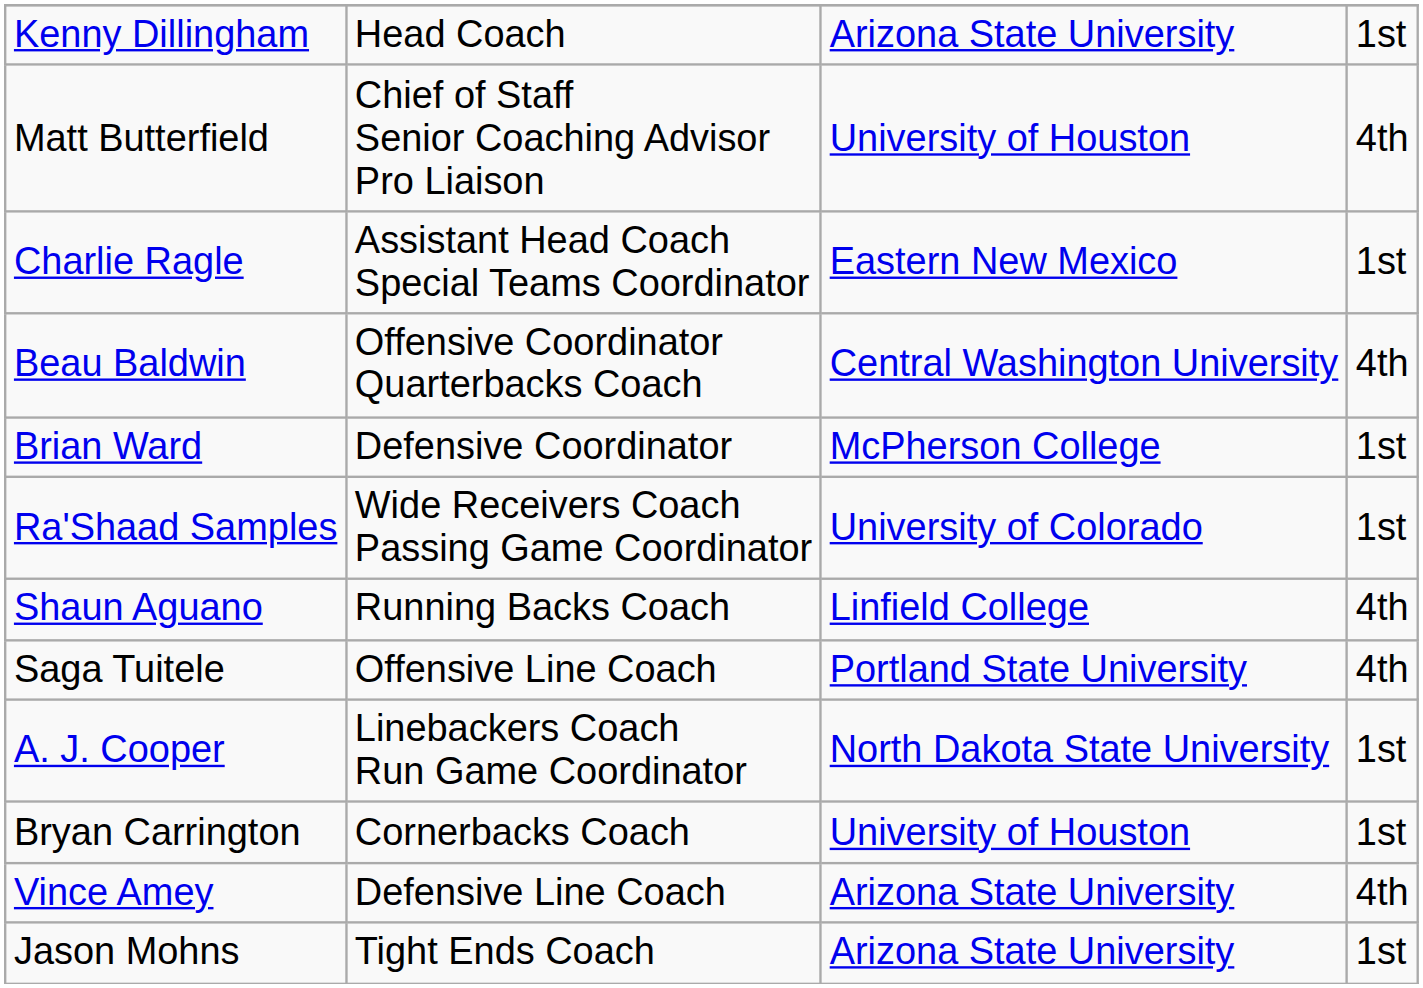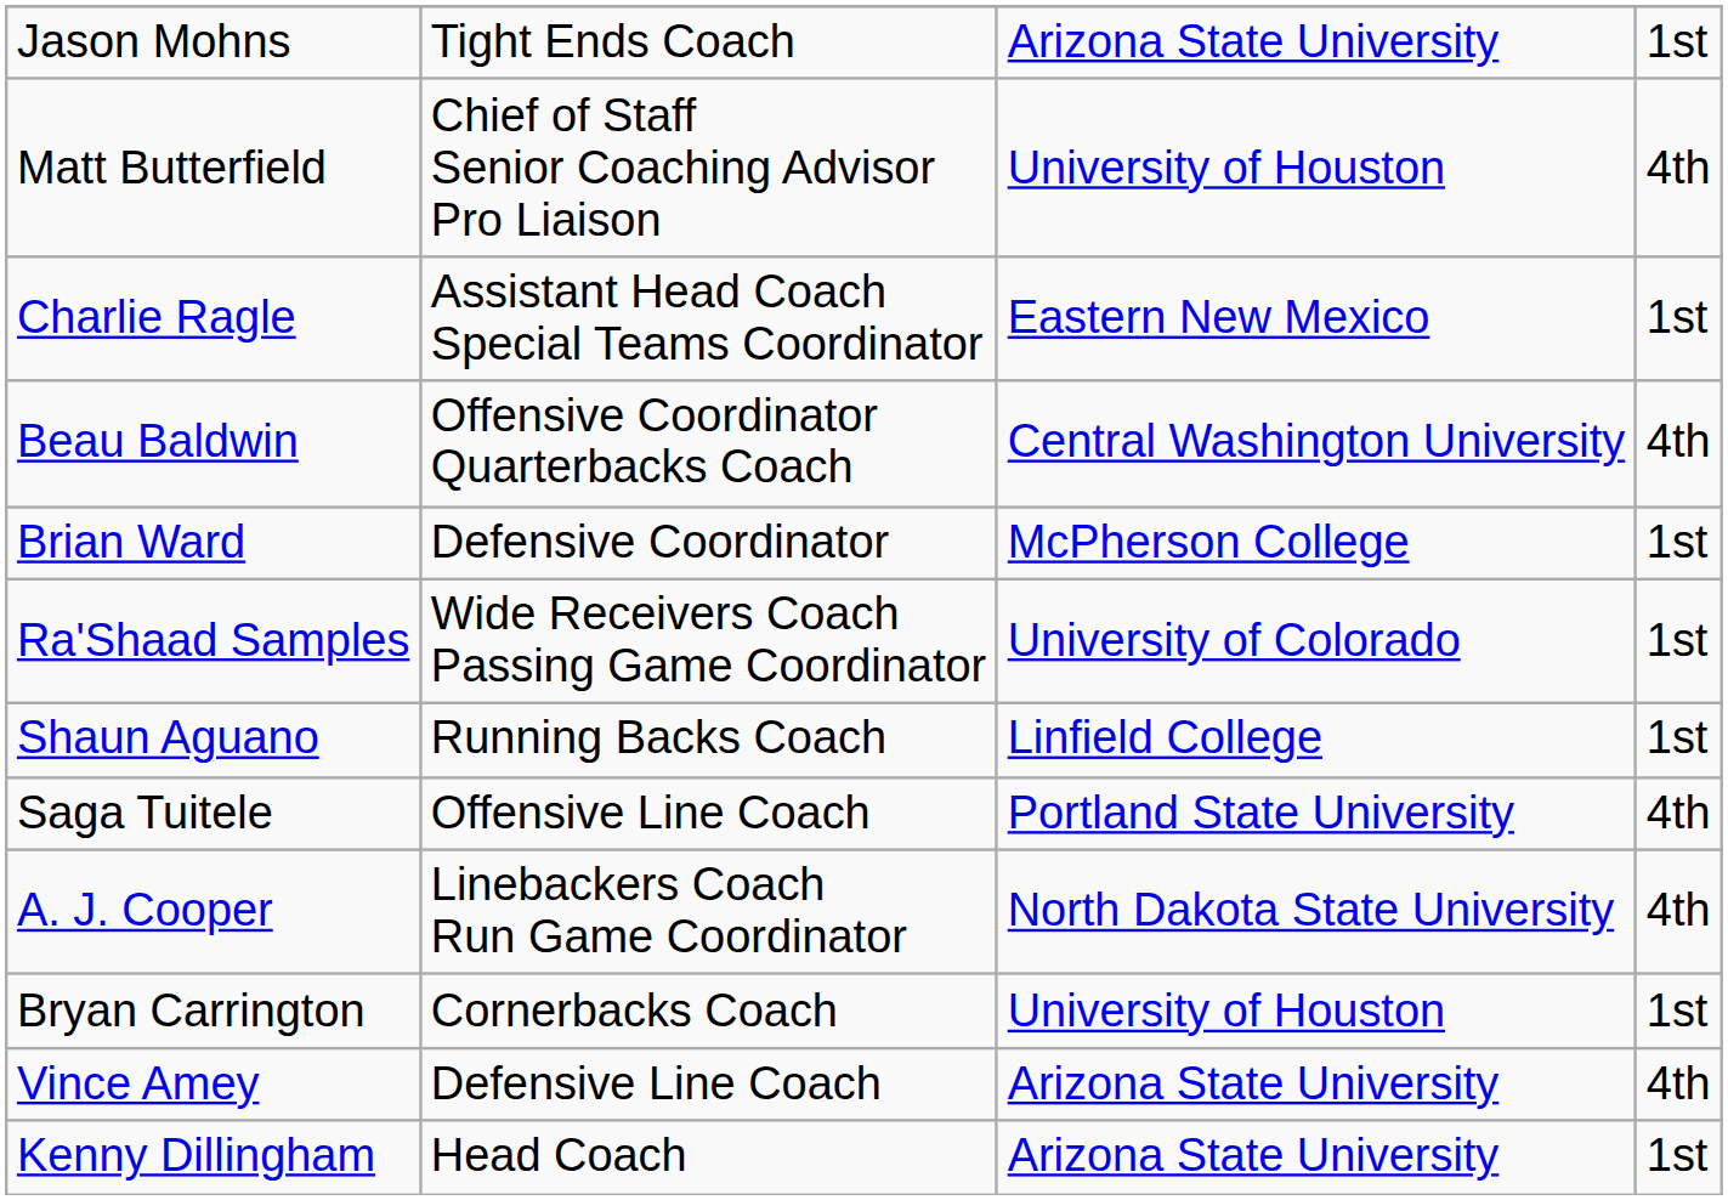rows swapped: Kenny Dillingham <-> Jason Mohns
Shaun Aguano | column 4: 4th -> 1st
A. J. Cooper | column 4: 1st -> 4th
